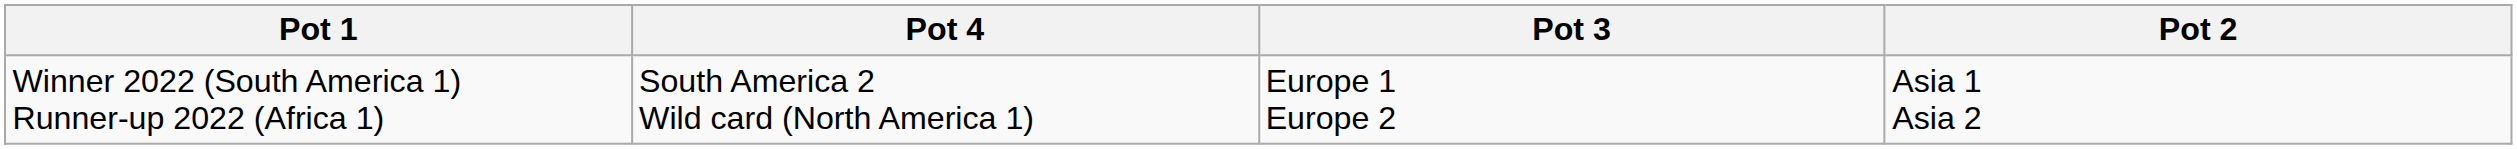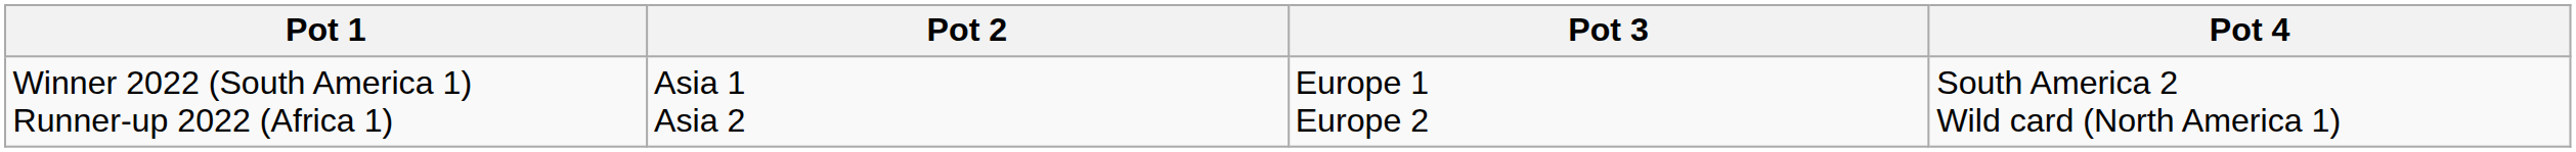columns swapped: Pot 2 <-> Pot 4
